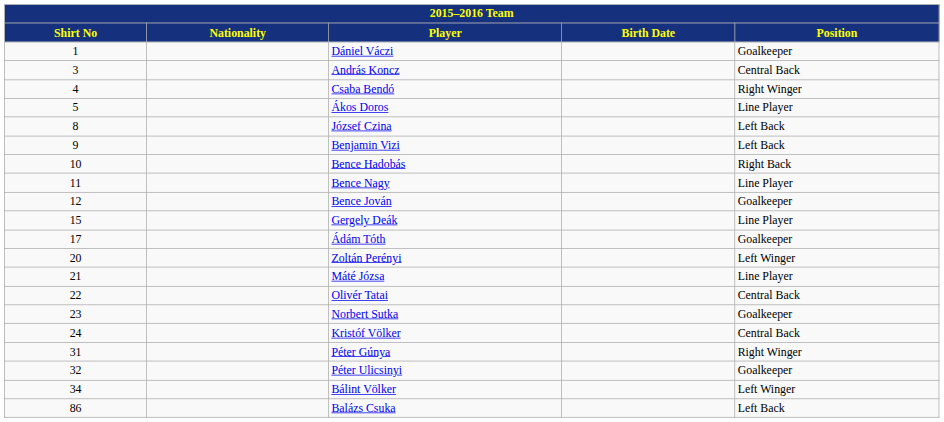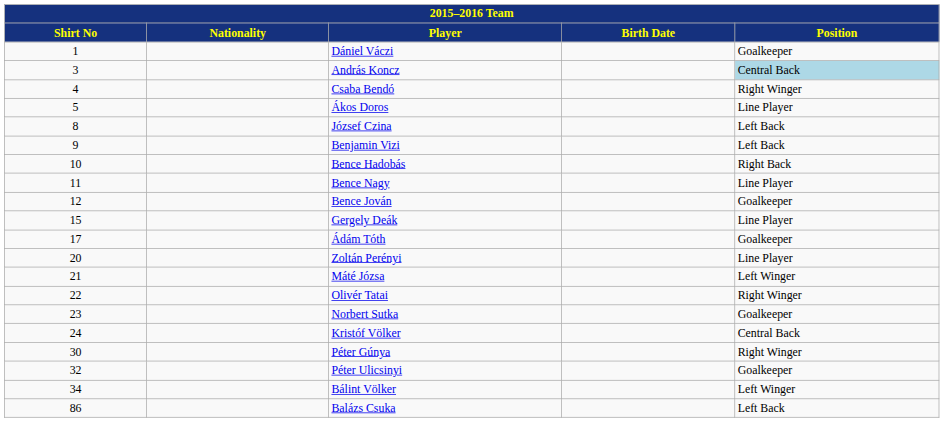András Koncz | Position: no background -> lightblue background
Zoltán Perényi | Position: Left Winger -> Line Player
Máté Józsa | Position: Line Player -> Left Winger
Olivér Tatai | Position: Central Back -> Right Winger
Péter Gúnya | Shirt No: 31 -> 30
